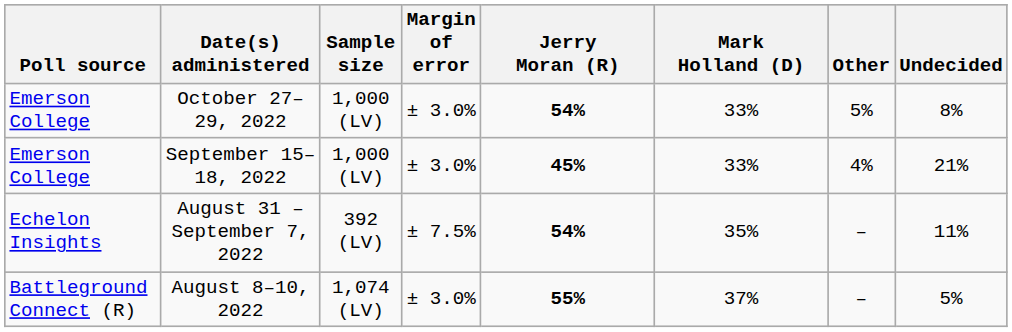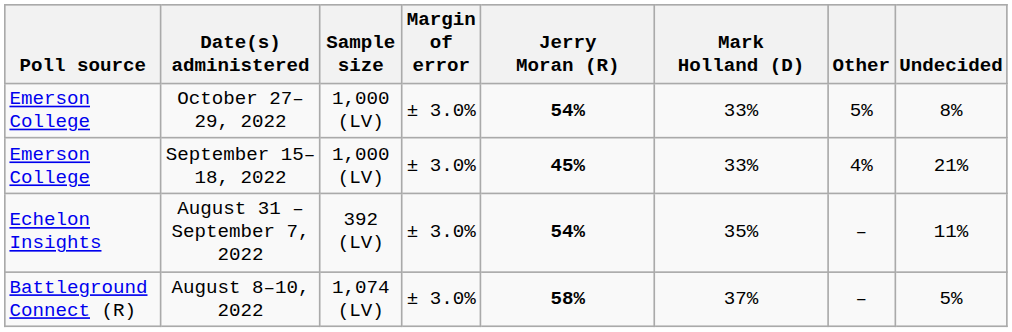August 31 – September 7, 2022 | Margin of error: ± 7.5% -> ± 3.0%
August 8–10, 2022 | Jerry Moran (R): 55% -> 58%
